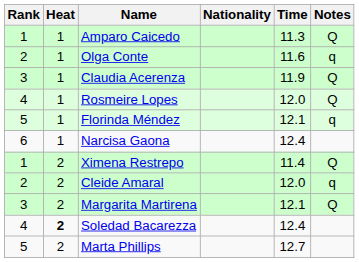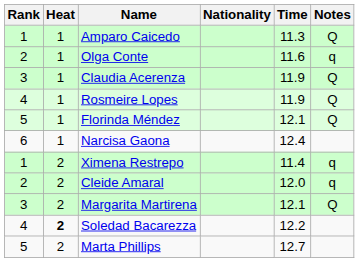Rosmeire Lopes | Time: 12.0 -> 11.9
Florinda Méndez | Notes: q -> Q
Ximena Restrepo | Notes: Q -> q
Soledad Bacarezza | Time: 12.4 -> 12.2
